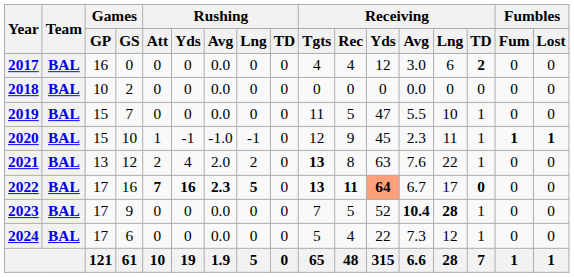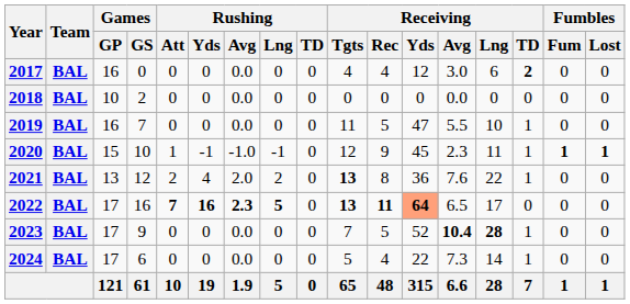2019 | Games / GP: 15 -> 16
2021 | Receiving / Yds: 63 -> 36
2022 | Receiving / Avg: 6.7 -> 6.5
2022 | Receiving / TD: bold -> normal
2024 | Receiving / Lng: 12 -> 14
